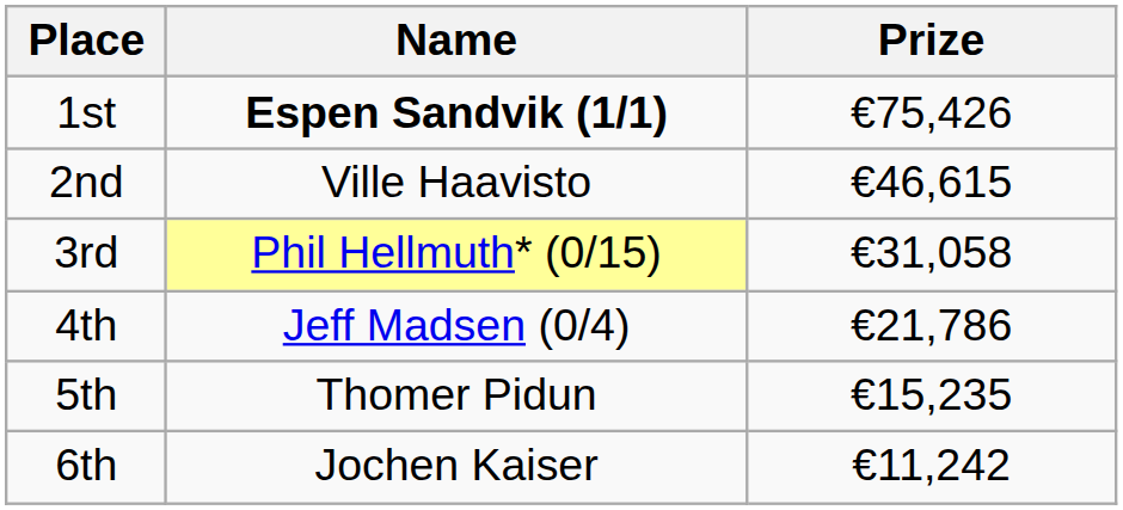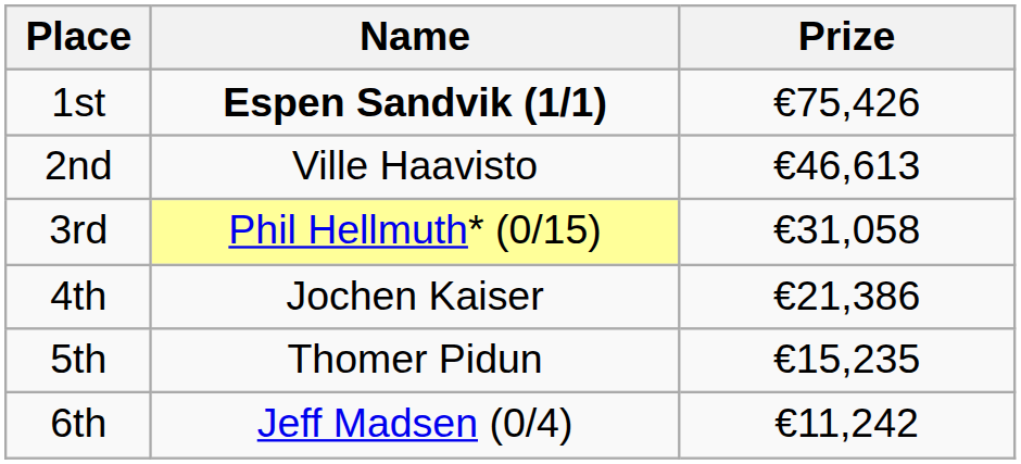2nd | Prize: €46,615 -> €46,613
4th | Name: Jeff Madsen (0/4) -> Jochen Kaiser
4th | Prize: €21,786 -> €21,386
6th | Name: Jochen Kaiser -> Jeff Madsen (0/4)
